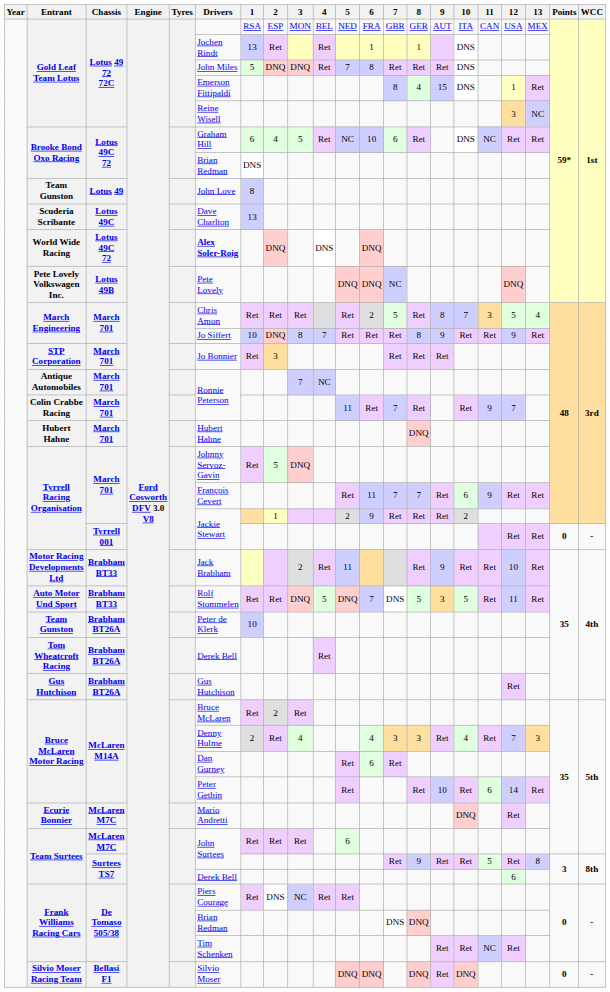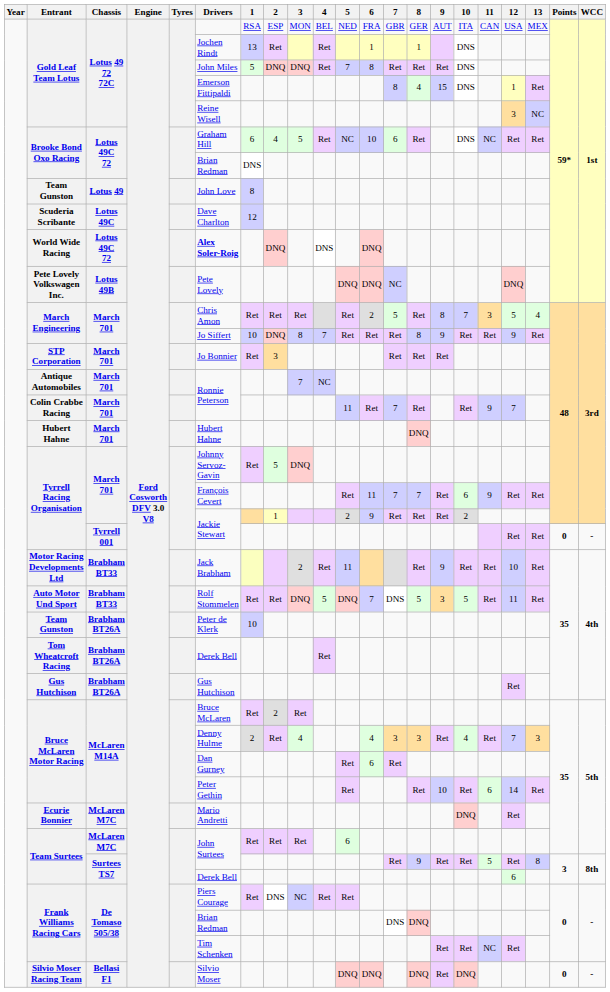Scuderia Scribante | 1: 13 -> 12
